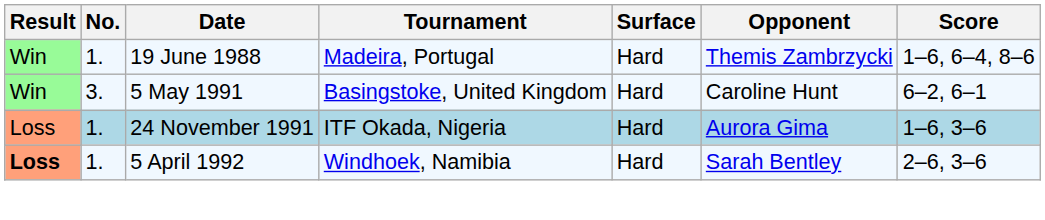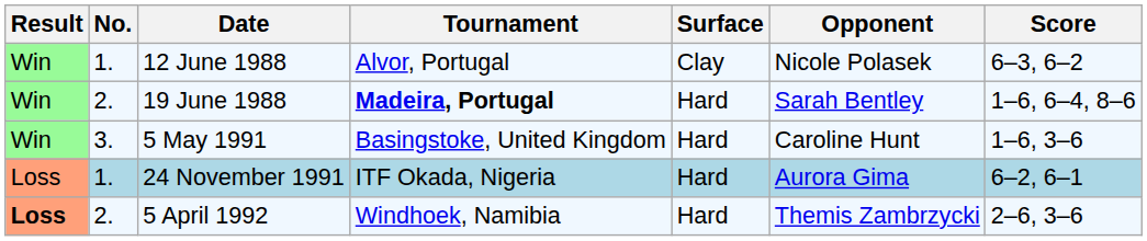+ row: Win | 1. | 12 June 1988 | Alvor, Portugal | Clay | Nicole Polasek | 6–3, 6–2
19 June 1988 | No.: 1. -> 2.
19 June 1988 | Tournament: normal -> bold
19 June 1988 | Opponent: Themis Zambrzycki -> Sarah Bentley
5 May 1991 | Score: 6–2, 6–1 -> 1–6, 3–6
24 November 1991 | Score: 1–6, 3–6 -> 6–2, 6–1
5 April 1992 | No.: 1. -> 2.
5 April 1992 | Opponent: Sarah Bentley -> Themis Zambrzycki
